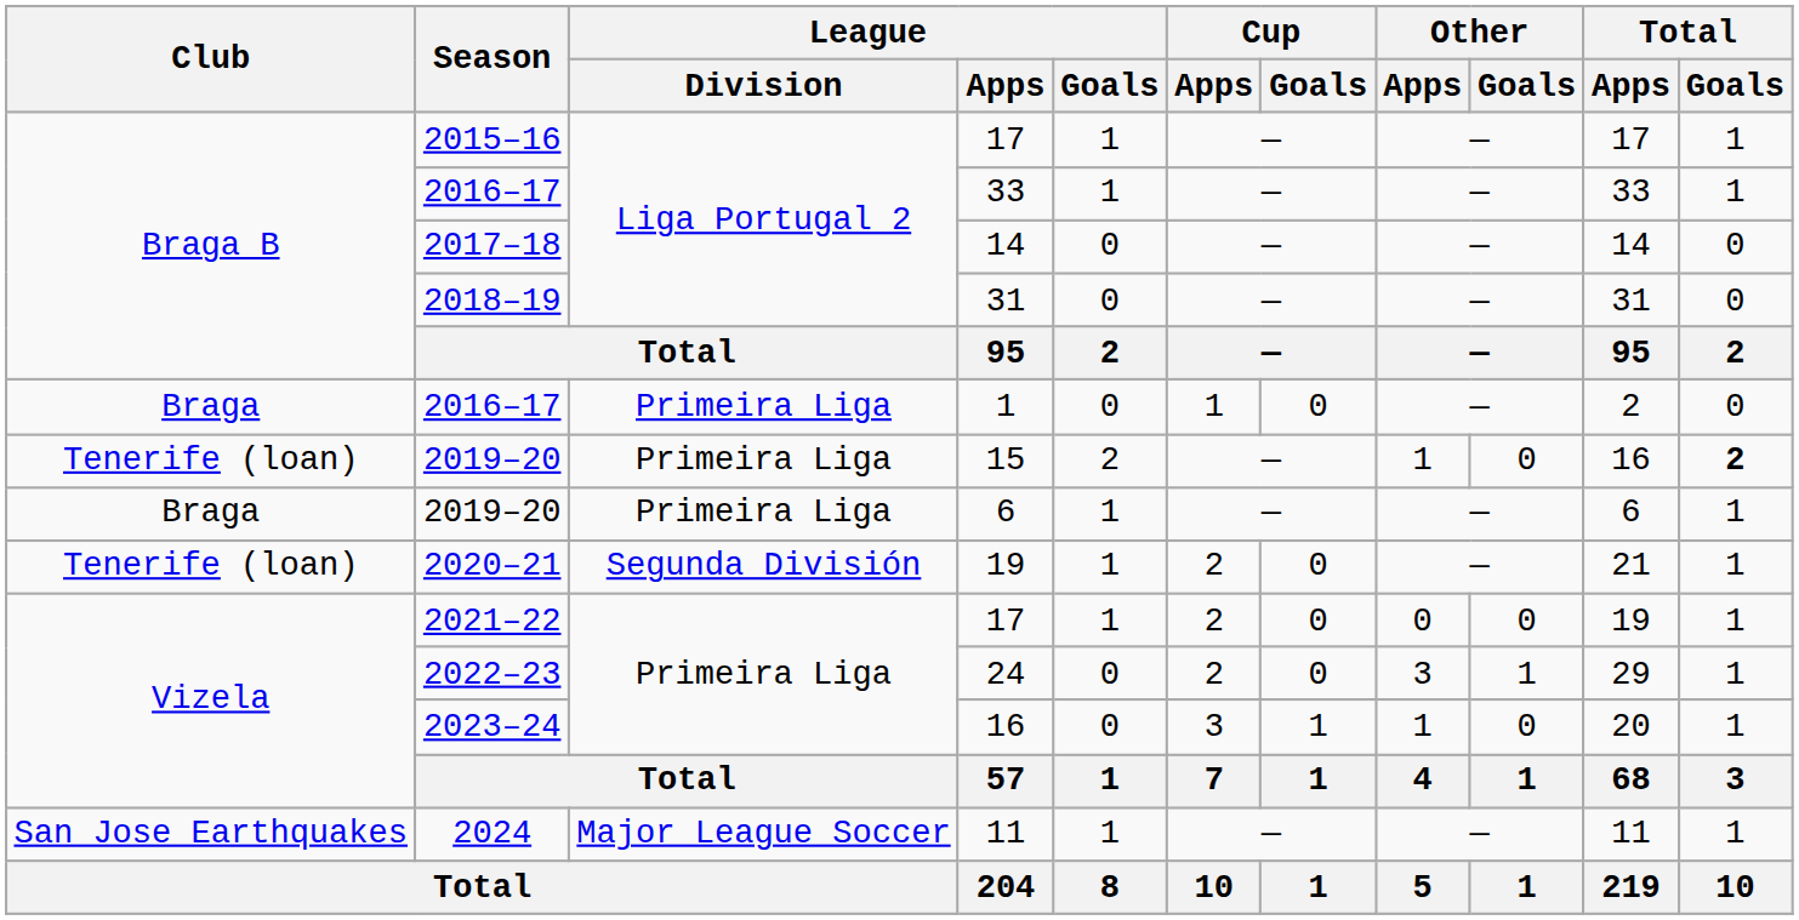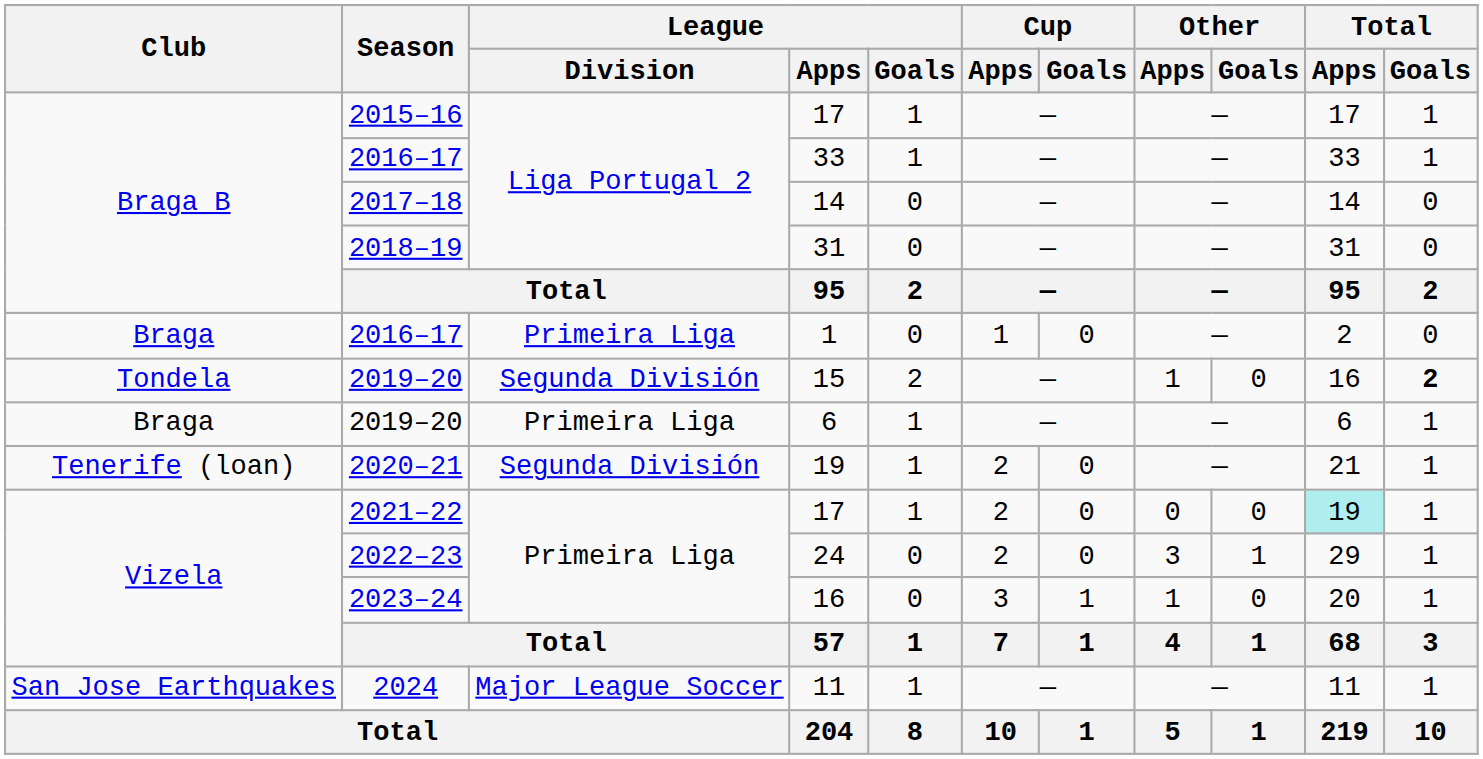15 | Club: Tenerife (loan) -> Tondela
15 | League / Division: Primeira Liga -> Segunda División
2021–22 / 17 | Total / Apps: no background -> paleturquoise background
